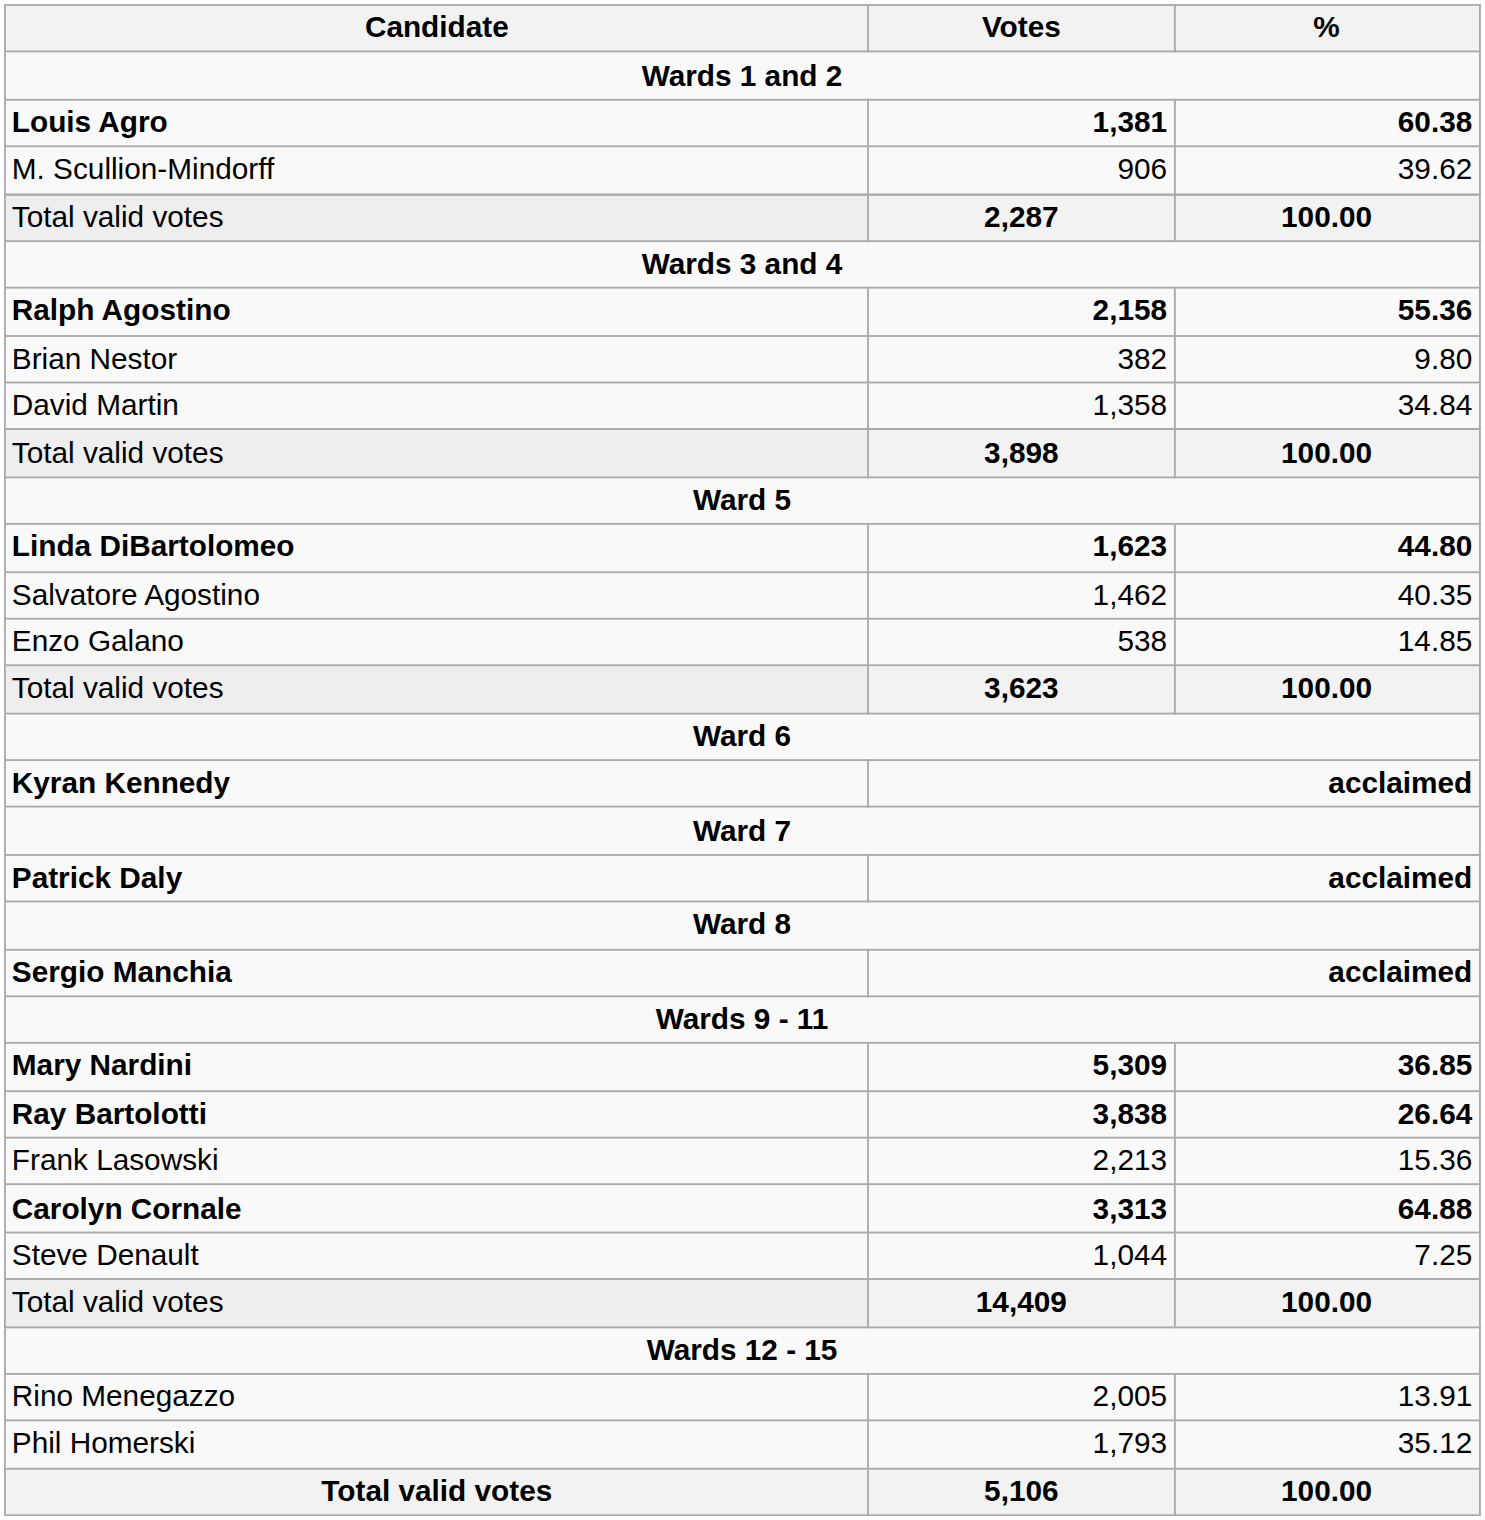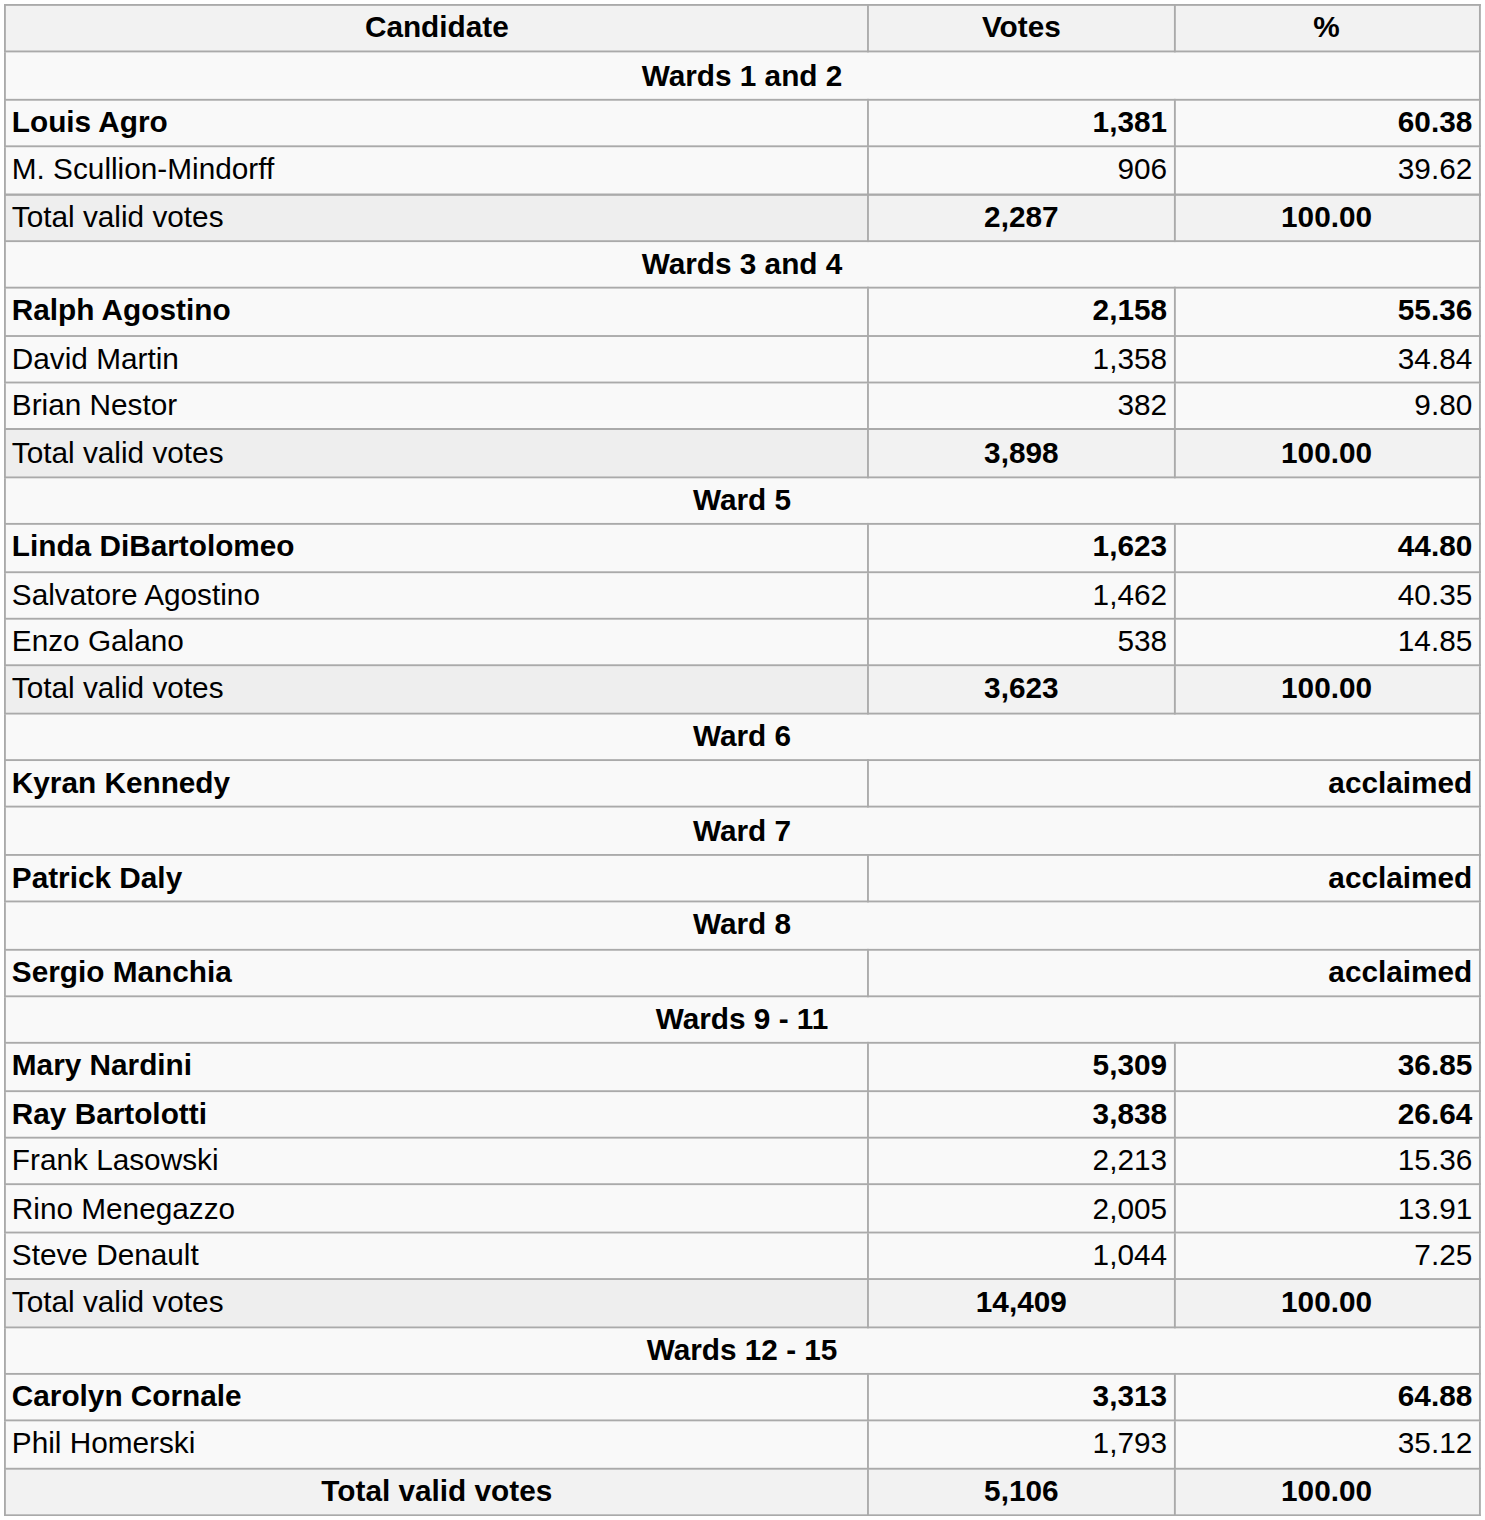rows swapped: David Martin <-> Brian Nestor
rows swapped: Rino Menegazzo <-> Carolyn Cornale
